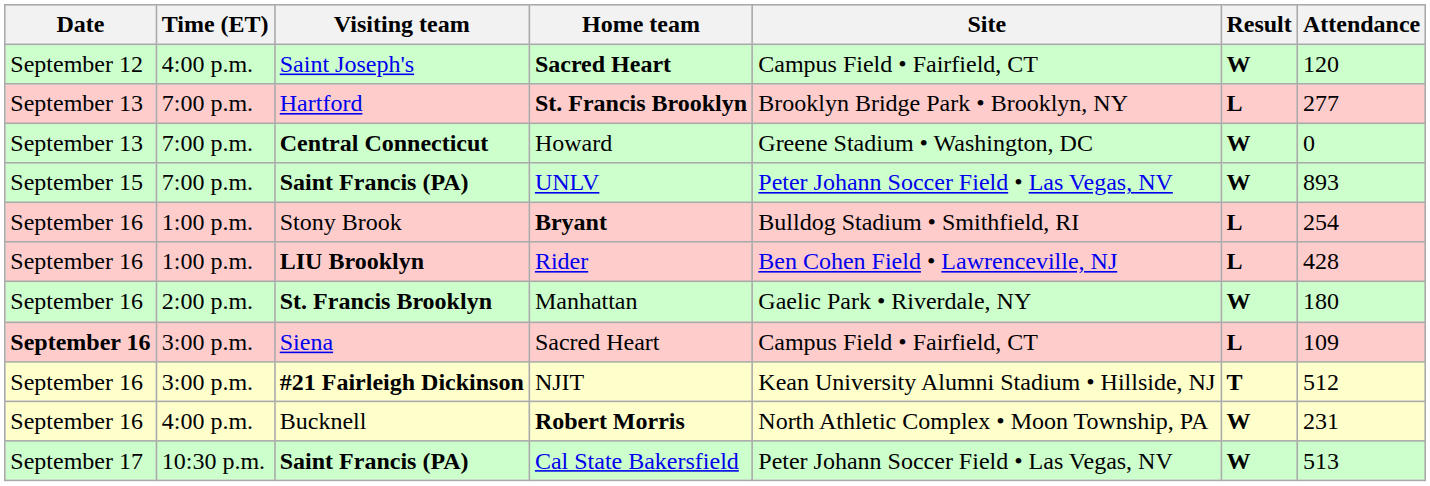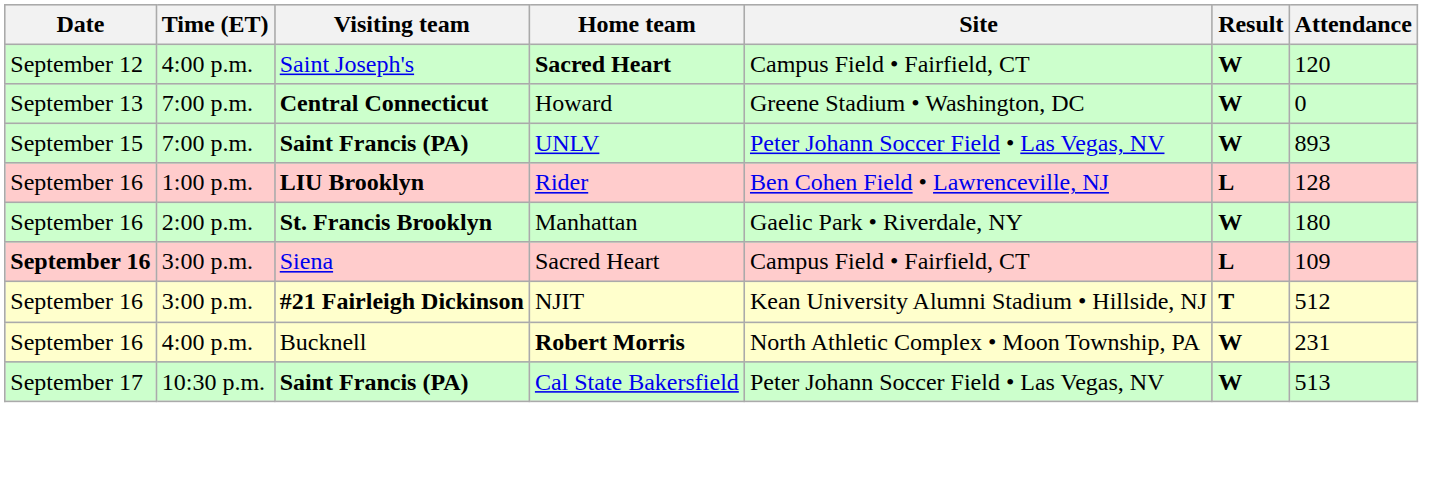- row: September 13 | 7:00 p.m. | Hartford | St. Francis Brooklyn | Brooklyn Bridge Park • Brooklyn, NY | L | 277
- row: September 16 | 1:00 p.m. | Stony Brook | Bryant | Bulldog Stadium • Smithfield, RI | L | 254
LIU Brooklyn | Attendance: 428 -> 128
